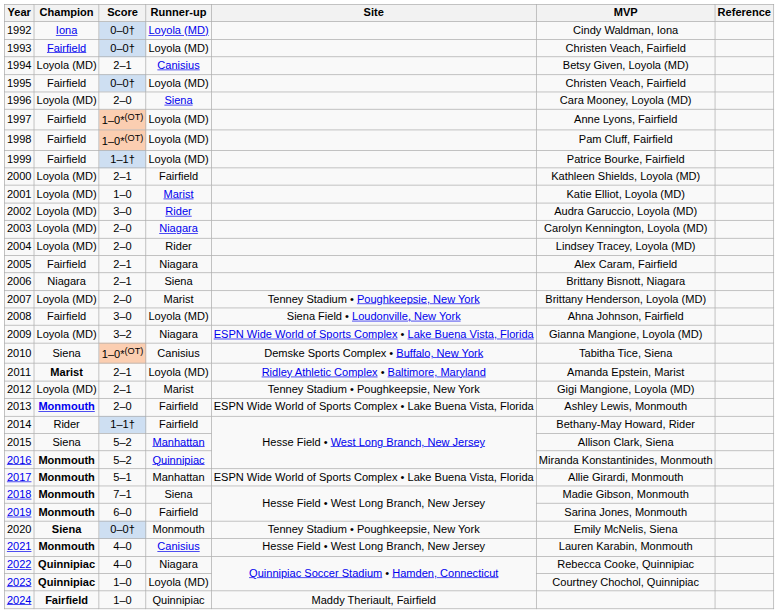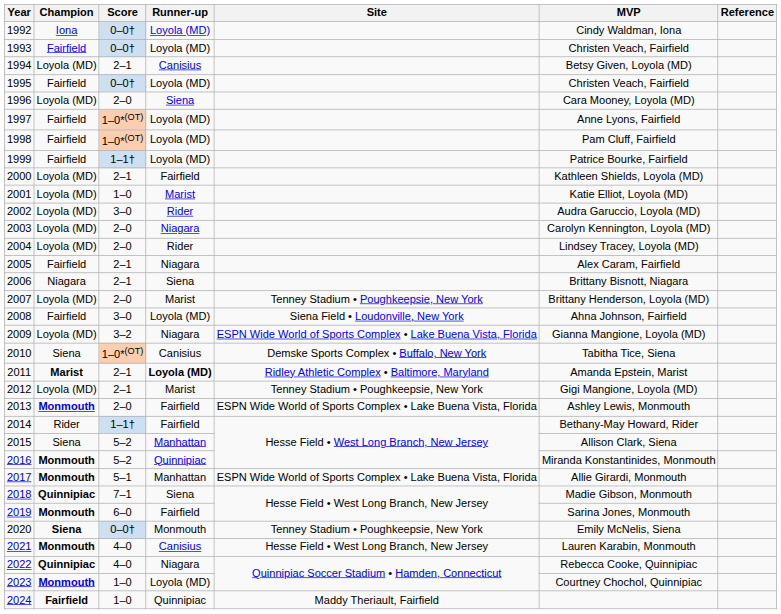2011 | Runner-up: normal -> bold
2018 | Champion: Monmouth -> Quinnipiac
2023 | Champion: Quinnipiac -> Monmouth
